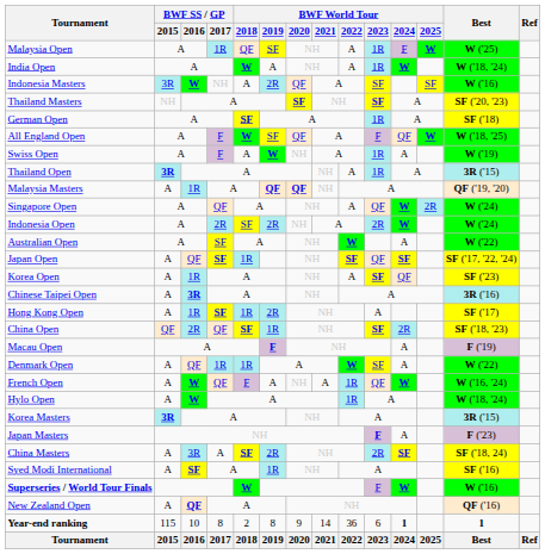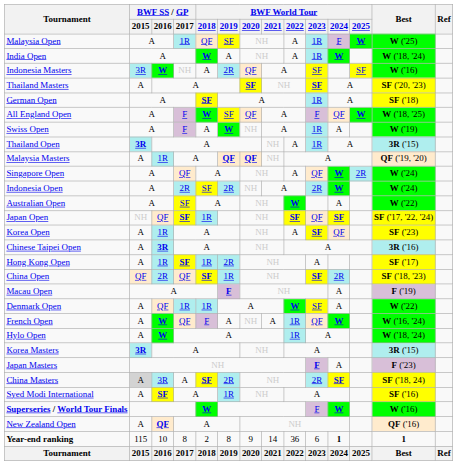Thailand Masters | BWF SS / GP / 2015: NH -> A
Japan Open | BWF SS / GP / 2015: A -> NH
China Masters | BWF SS / GP / 2015: no background -> lightgrey background
